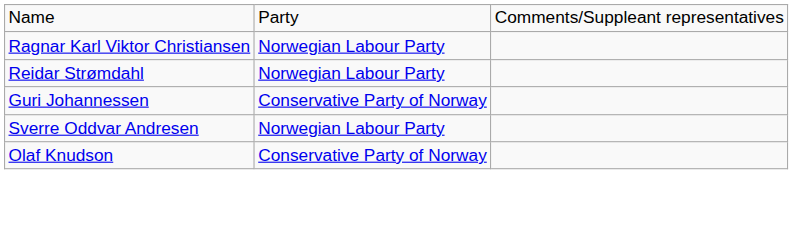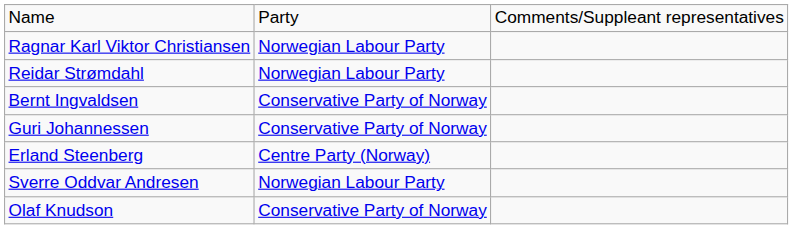+ row: Bernt Ingvaldsen | Conservative Party of Norway
+ row: Erland Steenberg | Centre Party (Norway)
